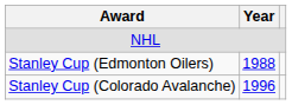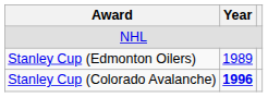Stanley Cup (Edmonton Oilers) | Year: 1988 -> 1989
Stanley Cup (Colorado Avalanche) | Year: normal -> bold
